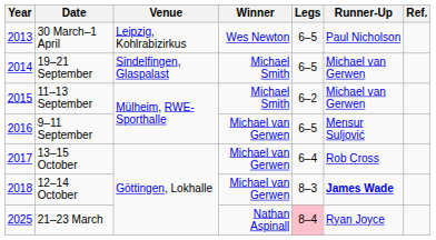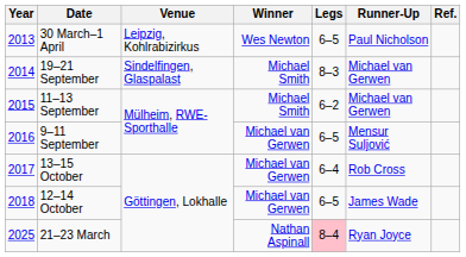19–21 September | Legs: 6–5 -> 8–3
12–14 October | Legs: 8–3 -> 6–5
12–14 October | Runner-Up: bold -> normal
